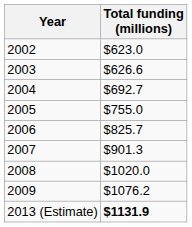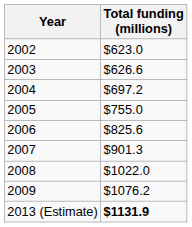2004 | Total funding (millions): $692.7 -> $697.2
2006 | Total funding (millions): $825.7 -> $825.6
2008 | Total funding (millions): $1020.0 -> $1022.0
